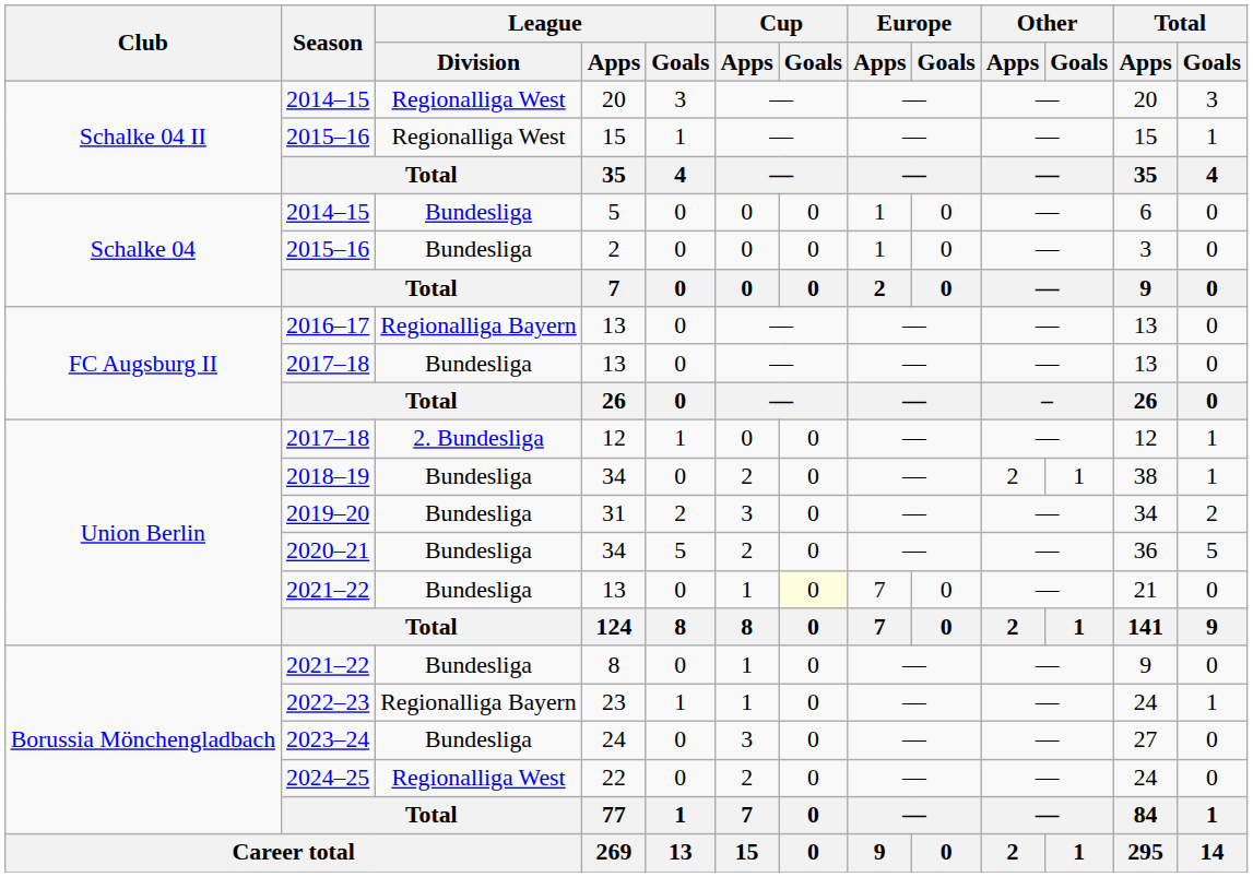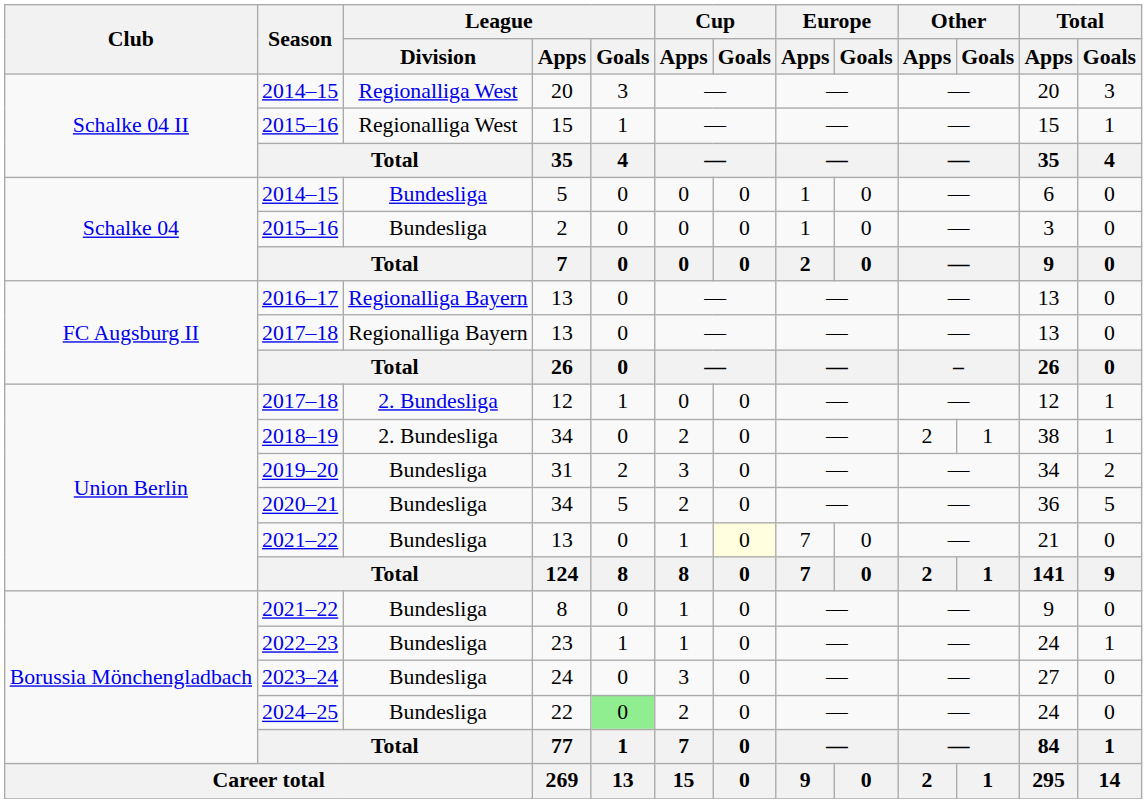2017–18 / 13 | League / Division: Bundesliga -> Regionalliga Bayern
2018–19 / 34 | League / Division: Bundesliga -> 2. Bundesliga
23 | League / Division: Regionalliga Bayern -> Bundesliga
22 | League / Division: Regionalliga West -> Bundesliga
22 | League / Goals: no background -> lightgreen background
